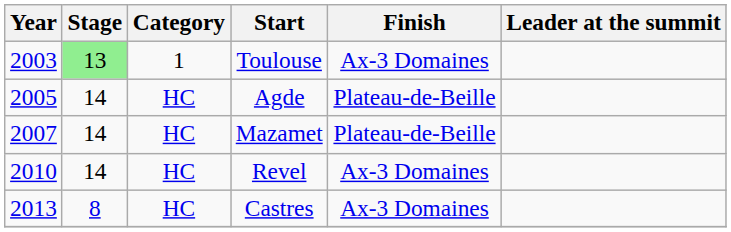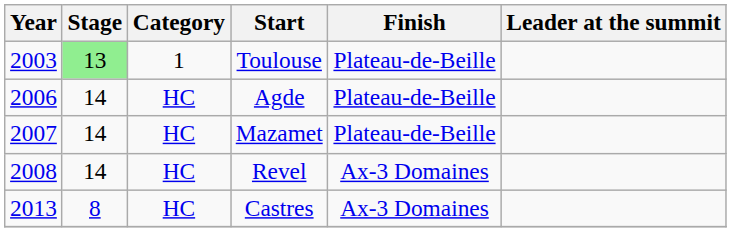Toulouse | Finish: Ax-3 Domaines -> Plateau-de-Beille
Agde | Year: 2005 -> 2006
Revel | Year: 2010 -> 2008
